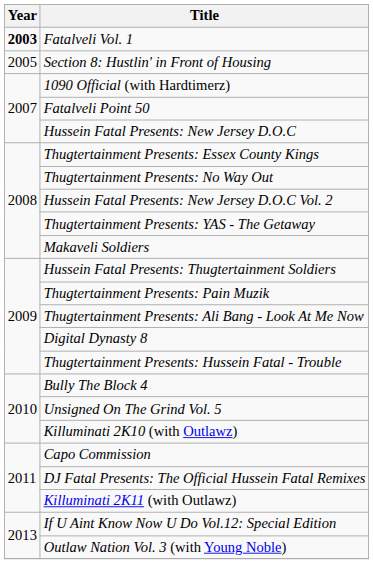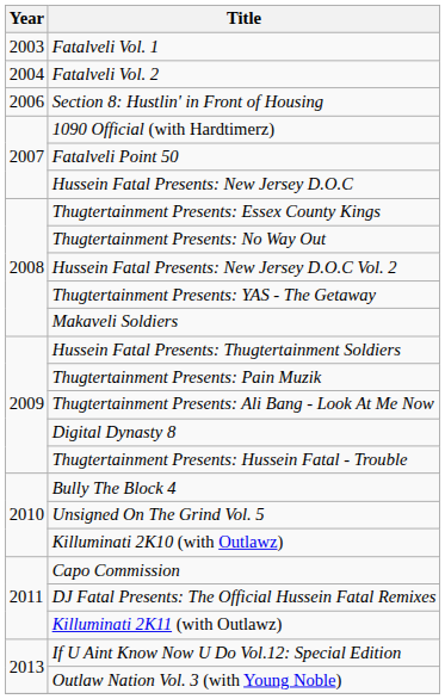Fatalveli Vol. 1 | Year: bold -> normal
+ row: 2004 | Fatalveli Vol. 2
Section 8: Hustlin' in Front of Housing | Year: 2005 -> 2006
